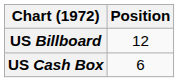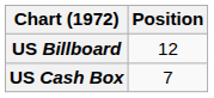US Cash Box | Position: 6 -> 7
